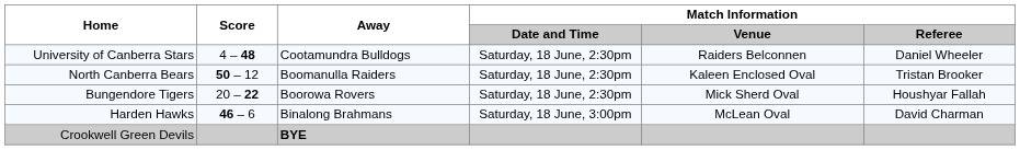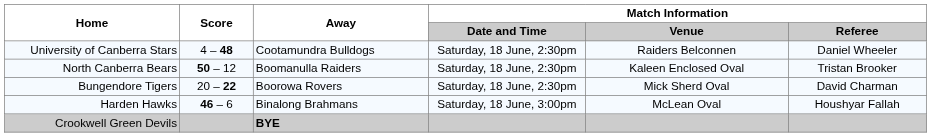Bungendore Tigers | Match Information / Referee: Houshyar Fallah -> David Charman
Harden Hawks | Match Information / Referee: David Charman -> Houshyar Fallah
